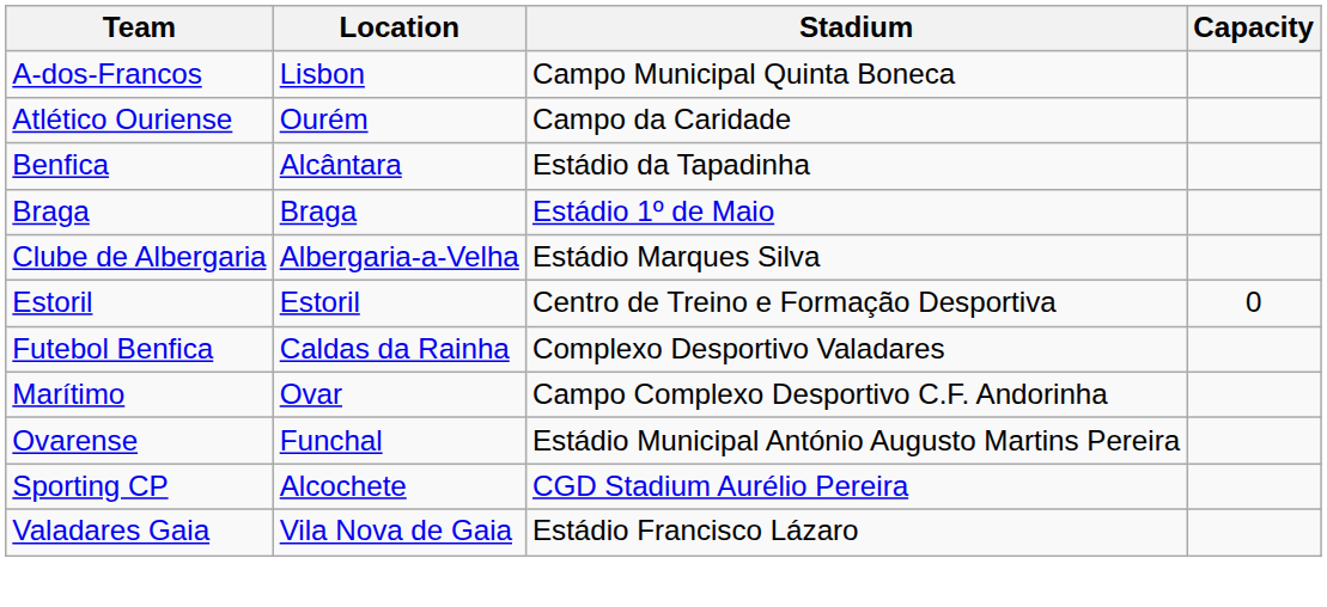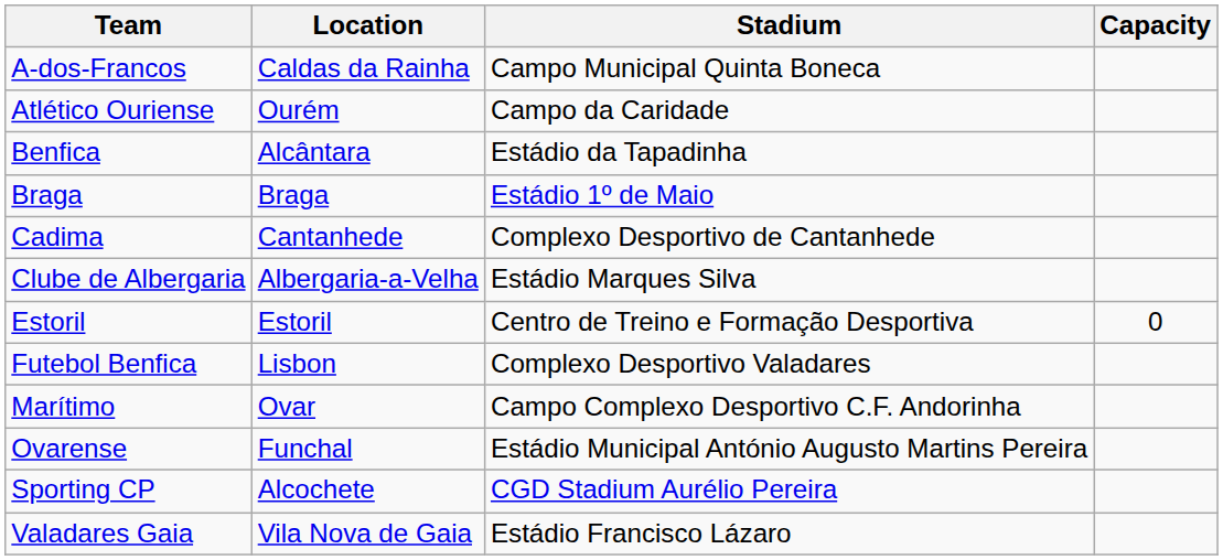A-dos-Francos | Location: Lisbon -> Caldas da Rainha
+ row: Cadima | Cantanhede | Complexo Desportivo de Cantanhede
Futebol Benfica | Location: Caldas da Rainha -> Lisbon
